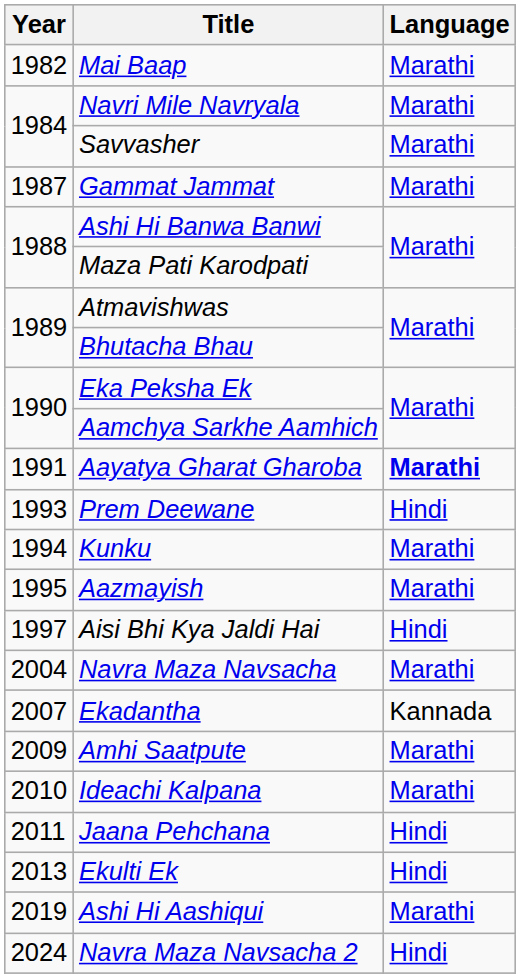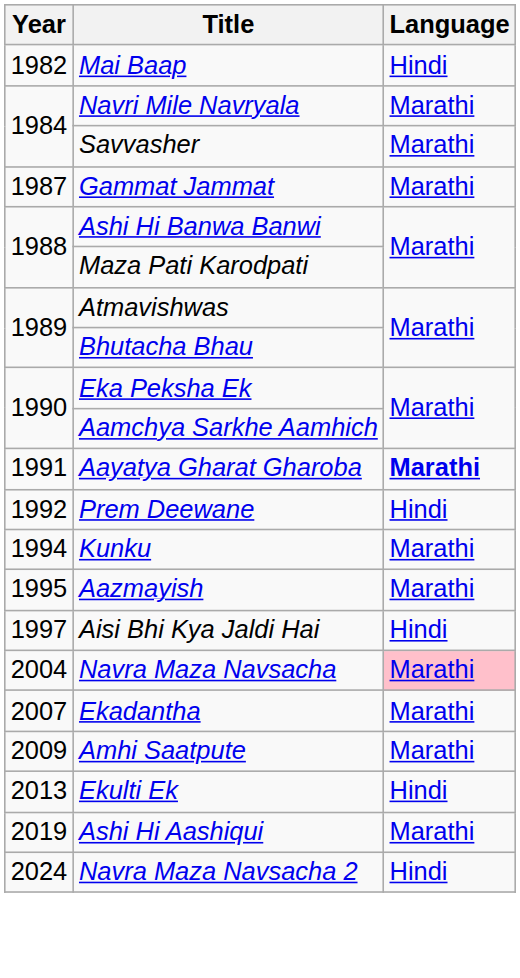Mai Baap | Language: Marathi -> Hindi
Prem Deewane | Year: 1993 -> 1992
Navra Maza Navsacha | Language: no background -> pink background
Ekadantha | Language: Kannada -> Marathi
- row: 2010 | Ideachi Kalpana | Marathi
- row: 2011 | Jaana Pehchana | Hindi
